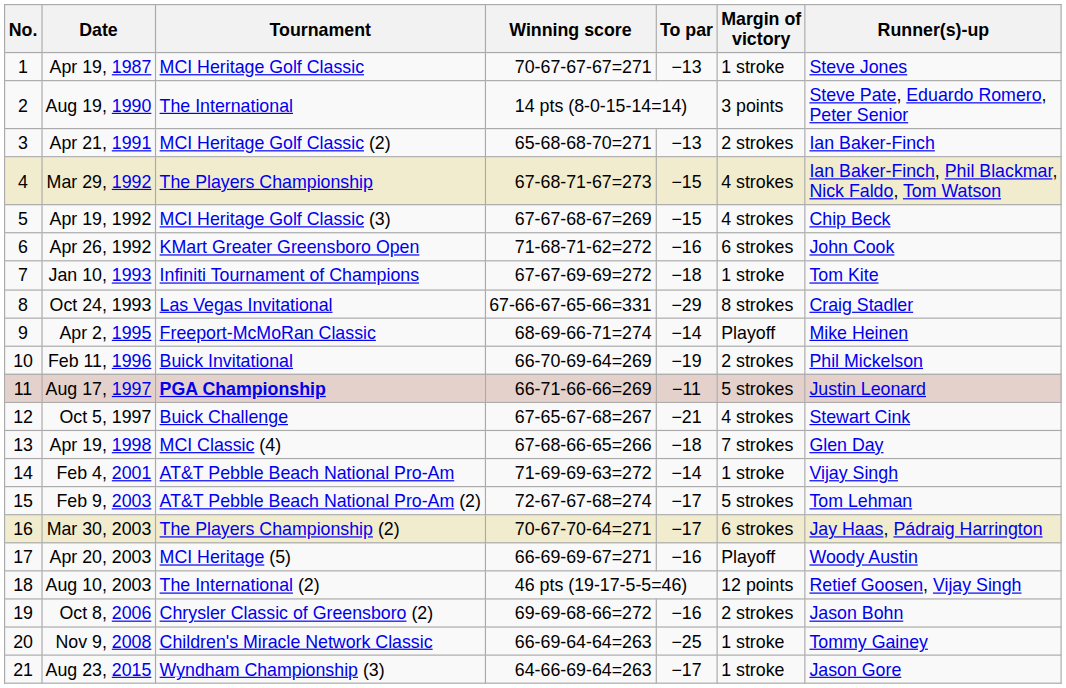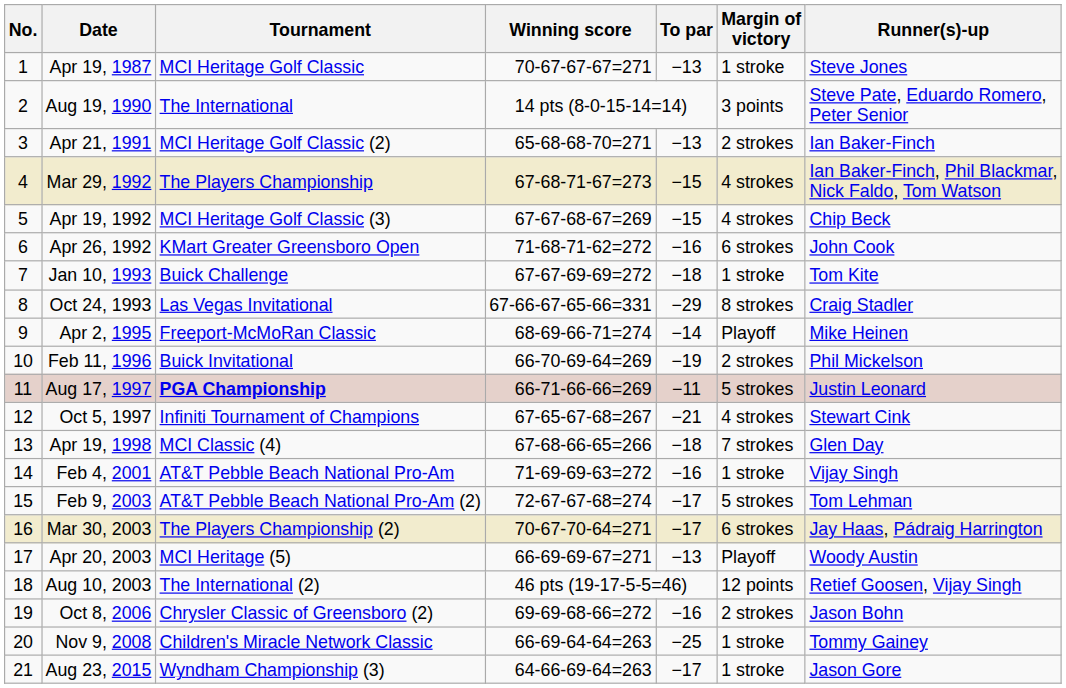Jan 10, 1993 | Tournament: Infiniti Tournament of Champions -> Buick Challenge
Oct 5, 1997 | Tournament: Buick Challenge -> Infiniti Tournament of Champions
Feb 4, 2001 | To par: −14 -> −16
Apr 20, 2003 | To par: −16 -> −13
